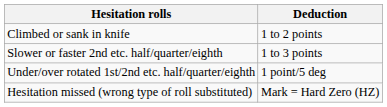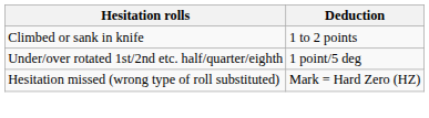- row: Slower or faster 2nd etc. half/quarter/eighth | 1 to 3 points
